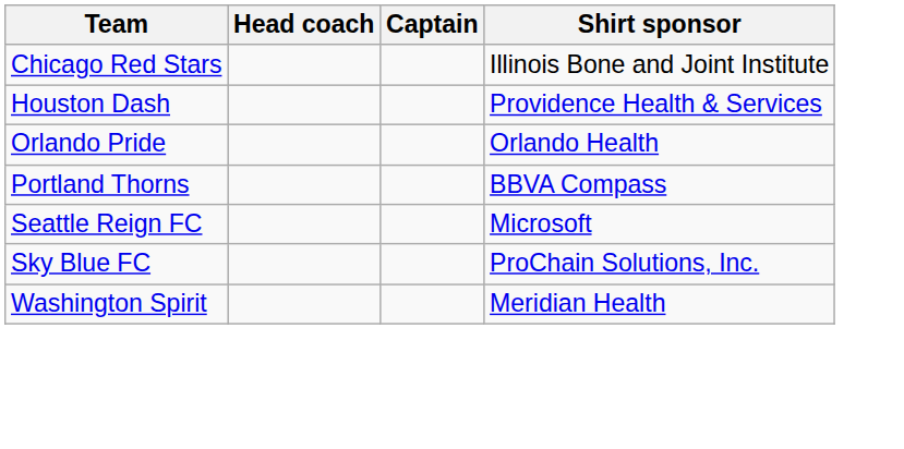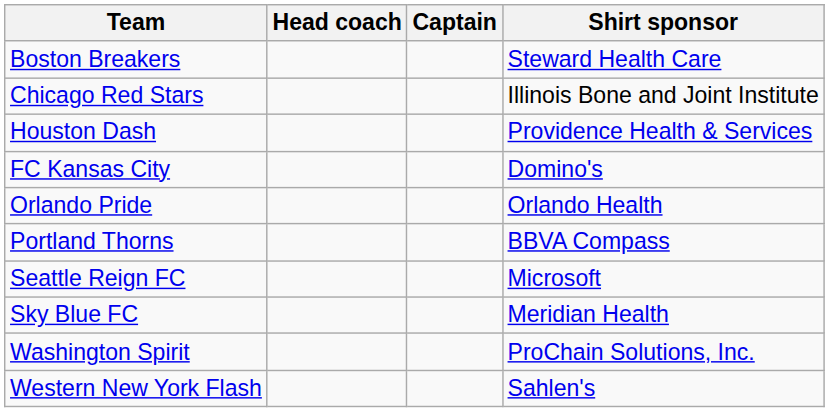+ row: Boston Breakers | Steward Health Care
+ row: FC Kansas City | Domino's
Sky Blue FC | Shirt sponsor: ProChain Solutions, Inc. -> Meridian Health
Washington Spirit | Shirt sponsor: Meridian Health -> ProChain Solutions, Inc.
+ row: Western New York Flash | Sahlen's
